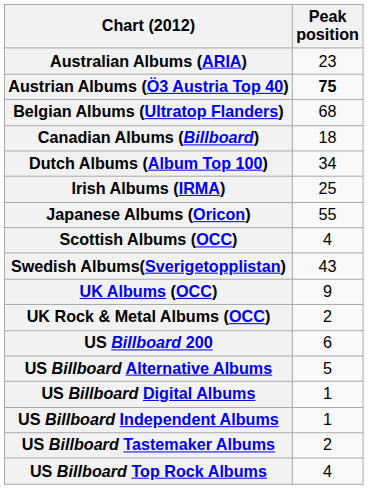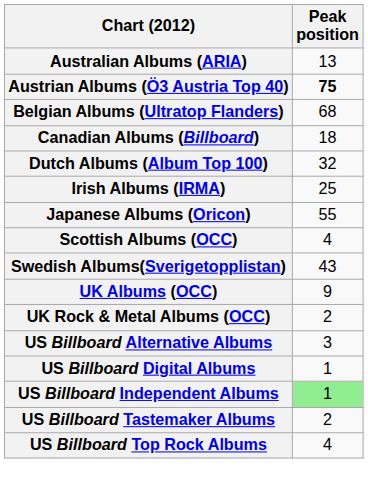Australian Albums (ARIA) | Peak position: 23 -> 13
Dutch Albums (Album Top 100) | Peak position: 34 -> 32
- row: US Billboard 200 | 6
US Billboard Alternative Albums | Peak position: 5 -> 3
US Billboard Independent Albums | Peak position: no background -> lightgreen background
